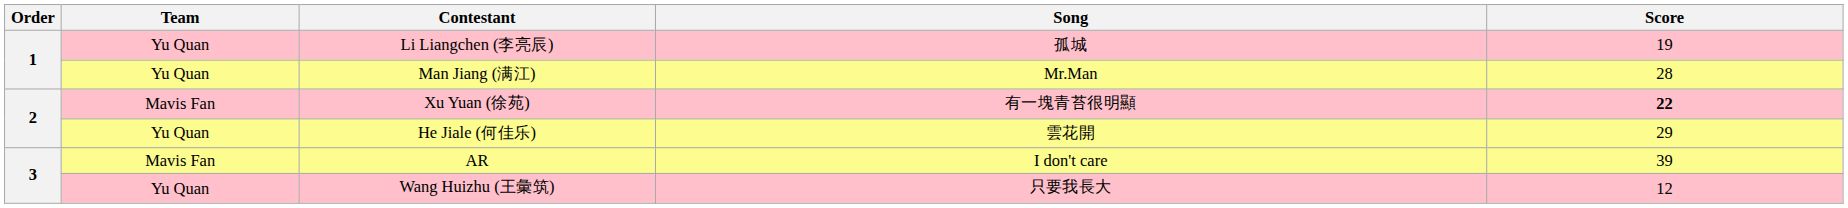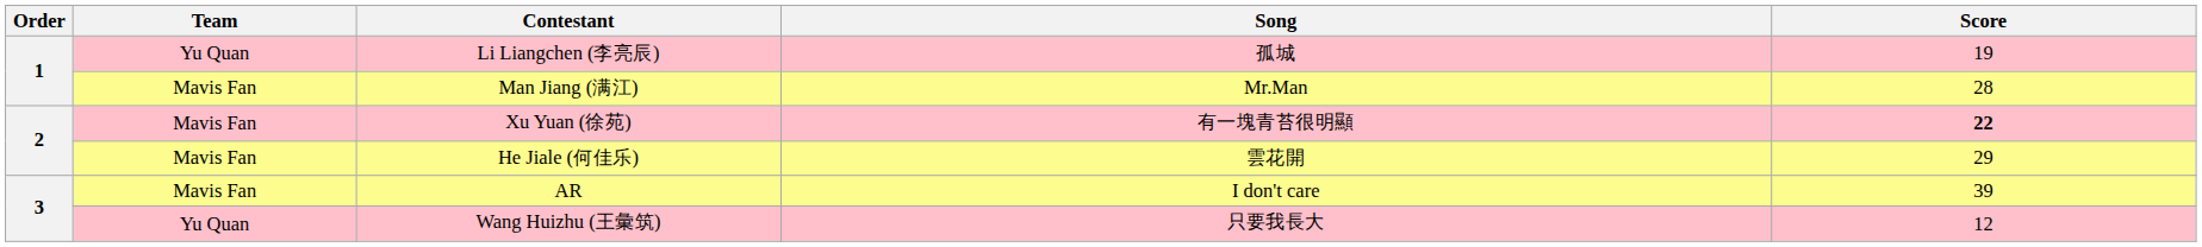Man Jiang (满江) | Team: Yu Quan -> Mavis Fan
He Jiale (何佳乐) | Team: Yu Quan -> Mavis Fan
